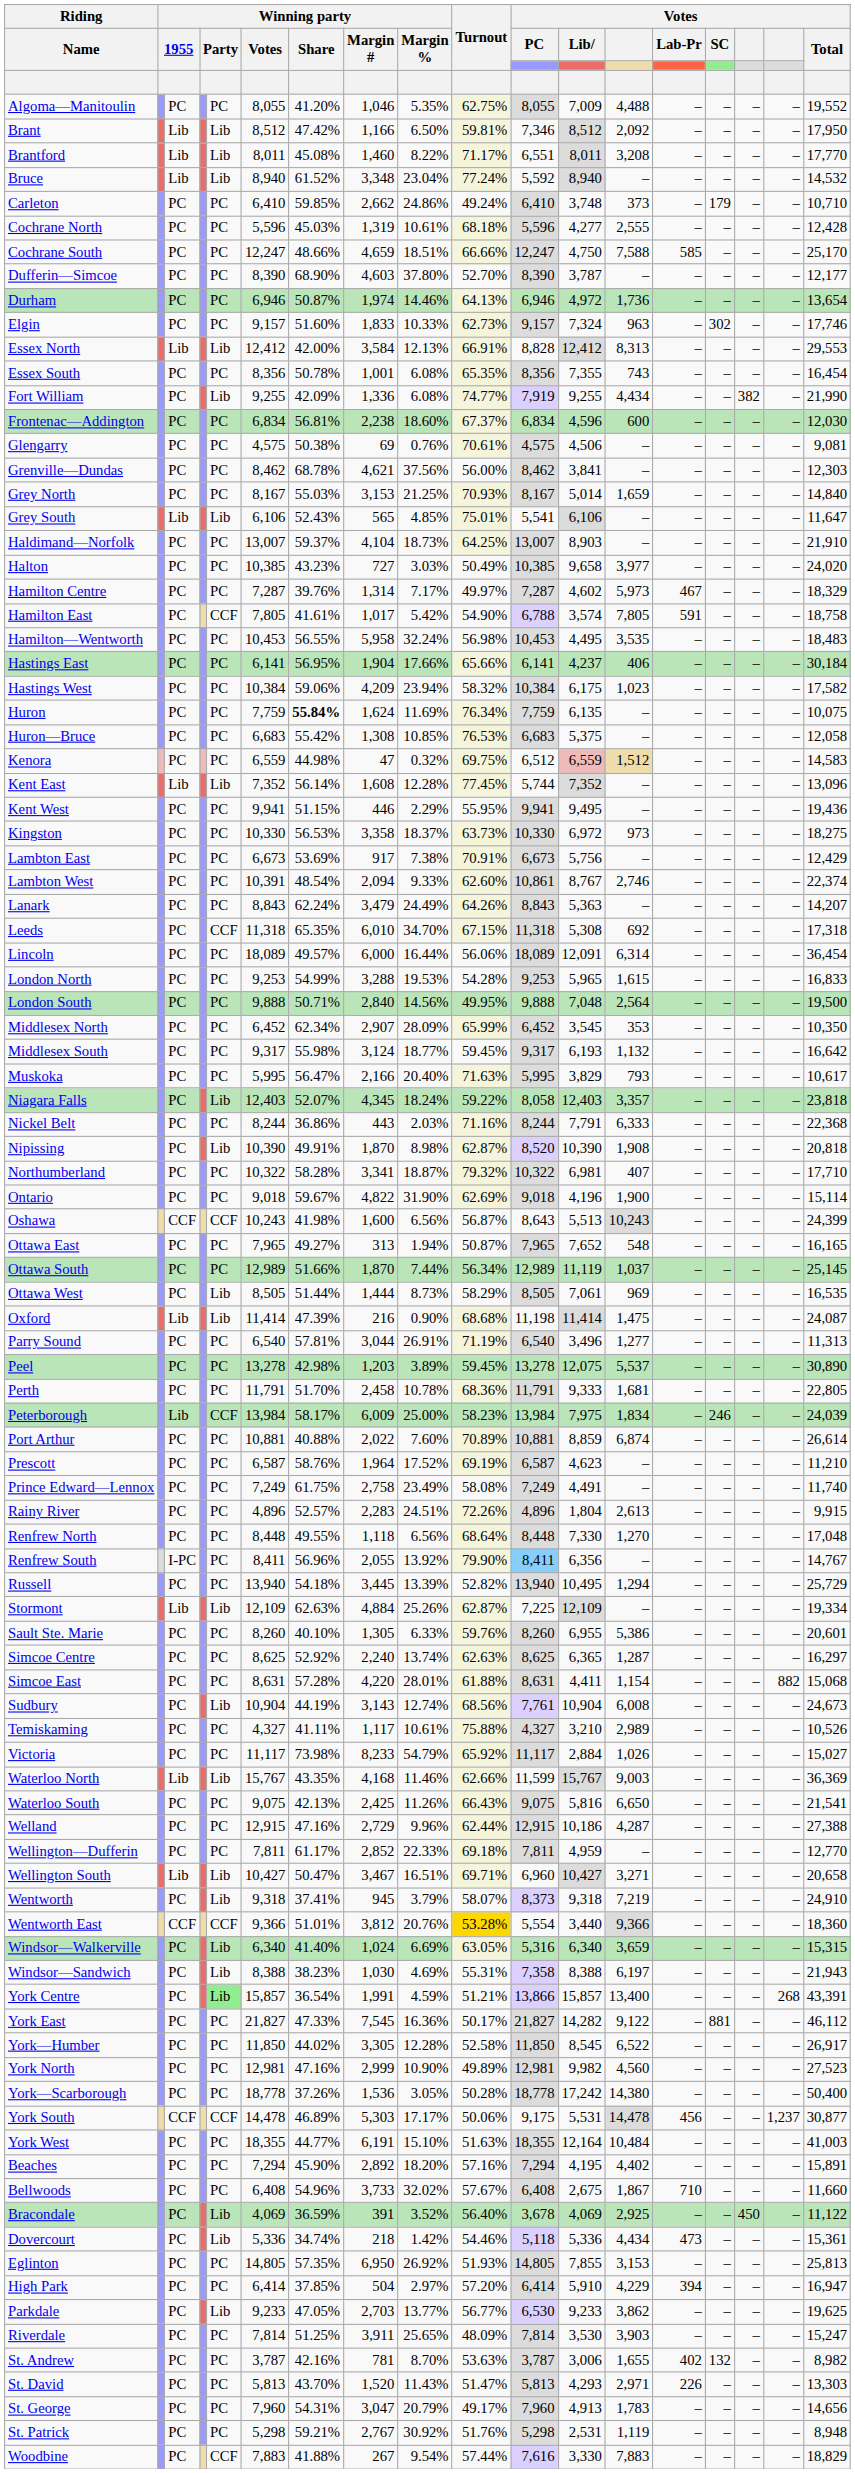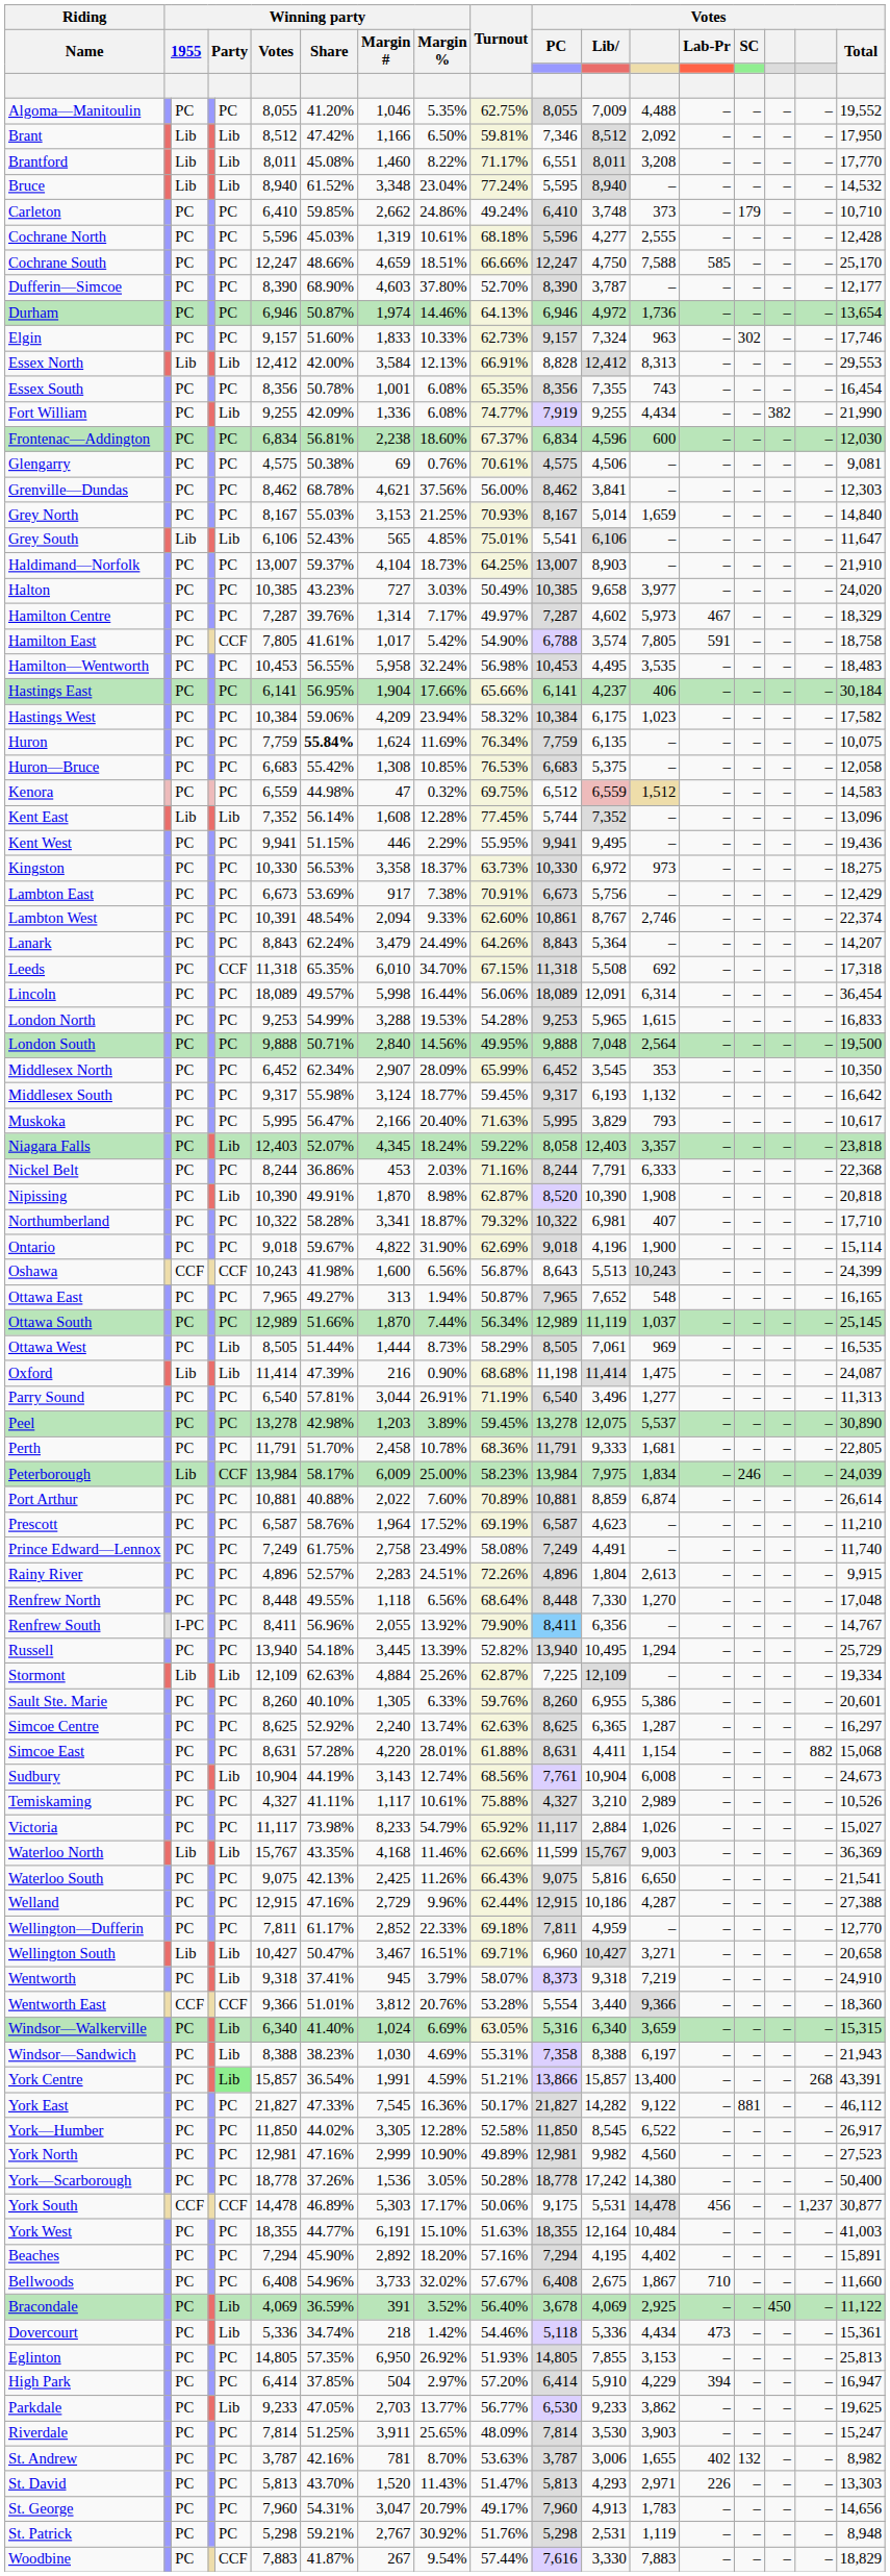Bruce | Votes / PC: 5,592 -> 5,595
Lanark | Votes / Lib: 5,363 -> 5,364
Leeds | Votes / Lib: 5,308 -> 5,508
Lincoln | Winning party / Margin #: 6,000 -> 5,998
Nickel Belt | Winning party / Margin #: 443 -> 453
Wentworth East | Turnout: gold background -> no background
Woodbine | Winning party / Share: 41.88% -> 41.87%
